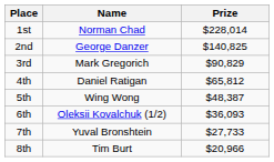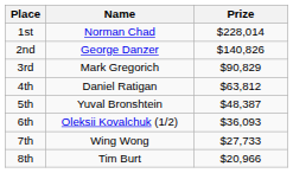2nd | Prize: $140,825 -> $140,826
4th | Prize: $65,812 -> $63,812
5th | Name: Wing Wong -> Yuval Bronshtein
7th | Name: Yuval Bronshtein -> Wing Wong
